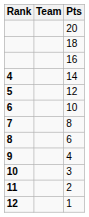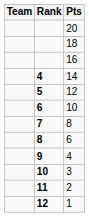columns swapped: Rank <-> Team
